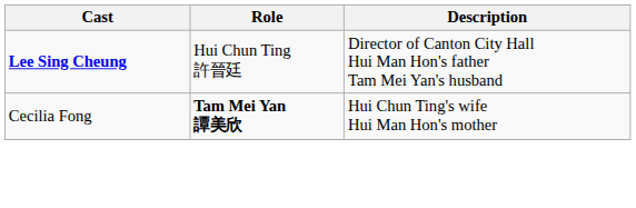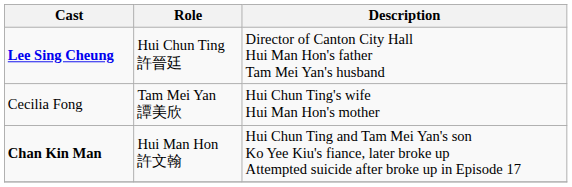Cecilia Fong | Role: bold -> normal
+ row: Chan Kin Man | Hui Man Hon 許文翰 | Hui Chun Ting and Tam Mei Yan's son Ko Yee Kiu's fiance, later broke up Attempted suicide after broke up in Episode 17
